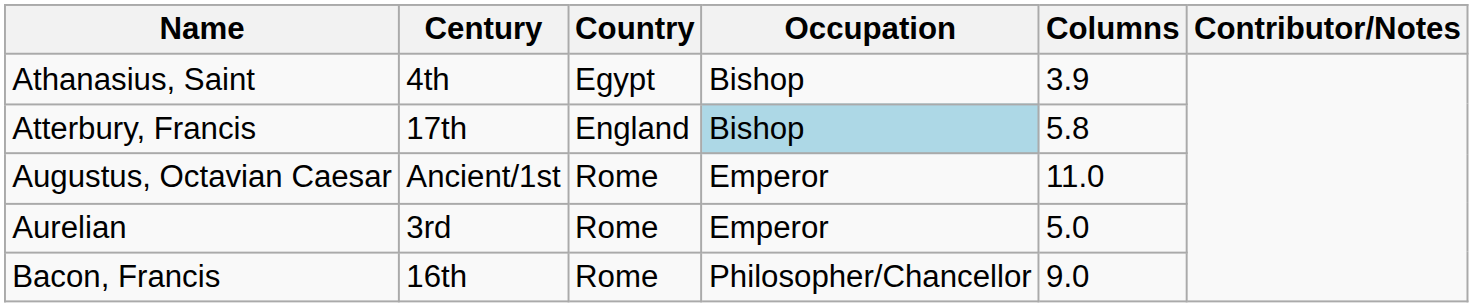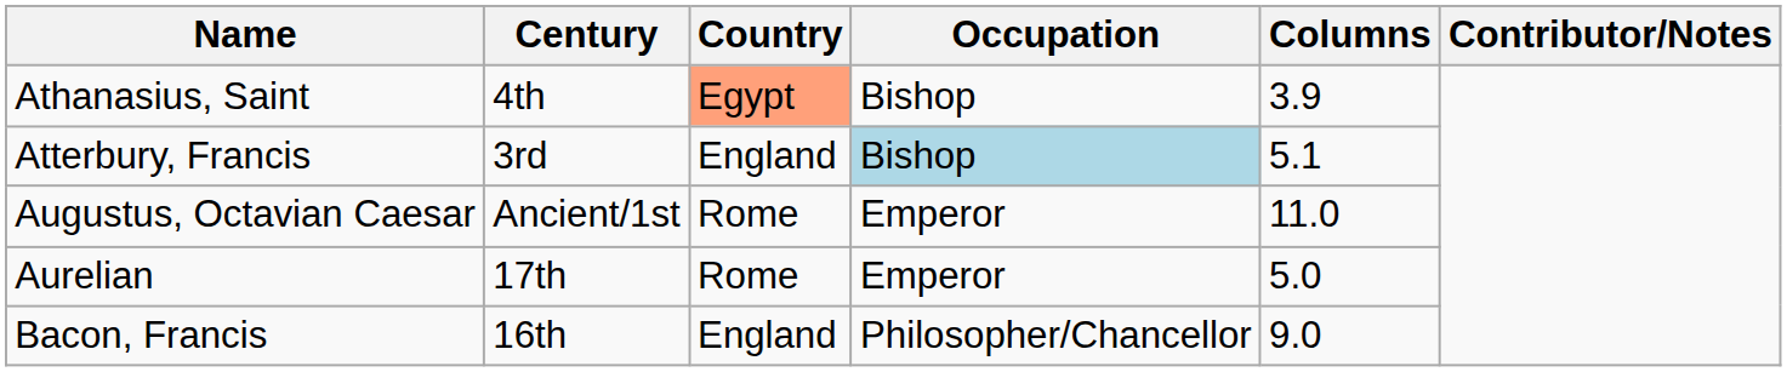Athanasius, Saint | Country: no background -> lightsalmon background
Atterbury, Francis | Century: 17th -> 3rd
Atterbury, Francis | Columns: 5.8 -> 5.1
Aurelian | Century: 3rd -> 17th
Bacon, Francis | Country: Rome -> England
